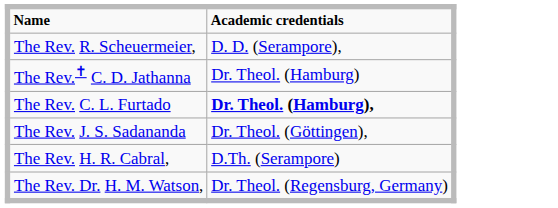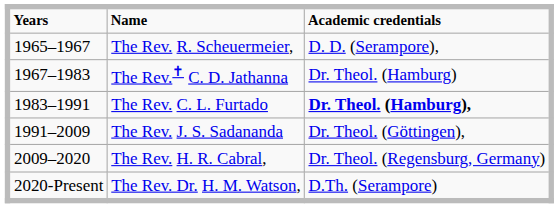+ column: Years | 1965–1967 | 1967–1983 | 1983–1991 | 1991–2009 | 2009–2020 | 2020-Present
The Rev. H. R. Cabral, | Academic credentials: D.Th. (Serampore) -> Dr. Theol. (Regensburg, Germany)
The Rev. Dr. H. M. Watson, | Academic credentials: Dr. Theol. (Regensburg, Germany) -> D.Th. (Serampore)
